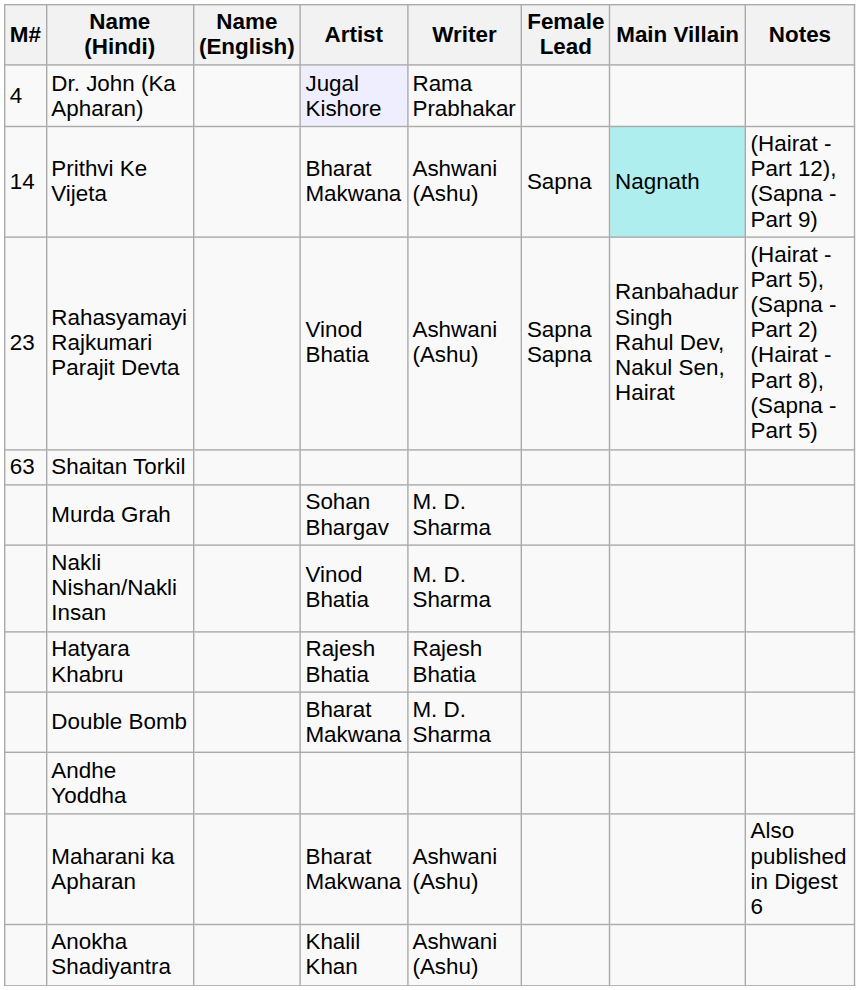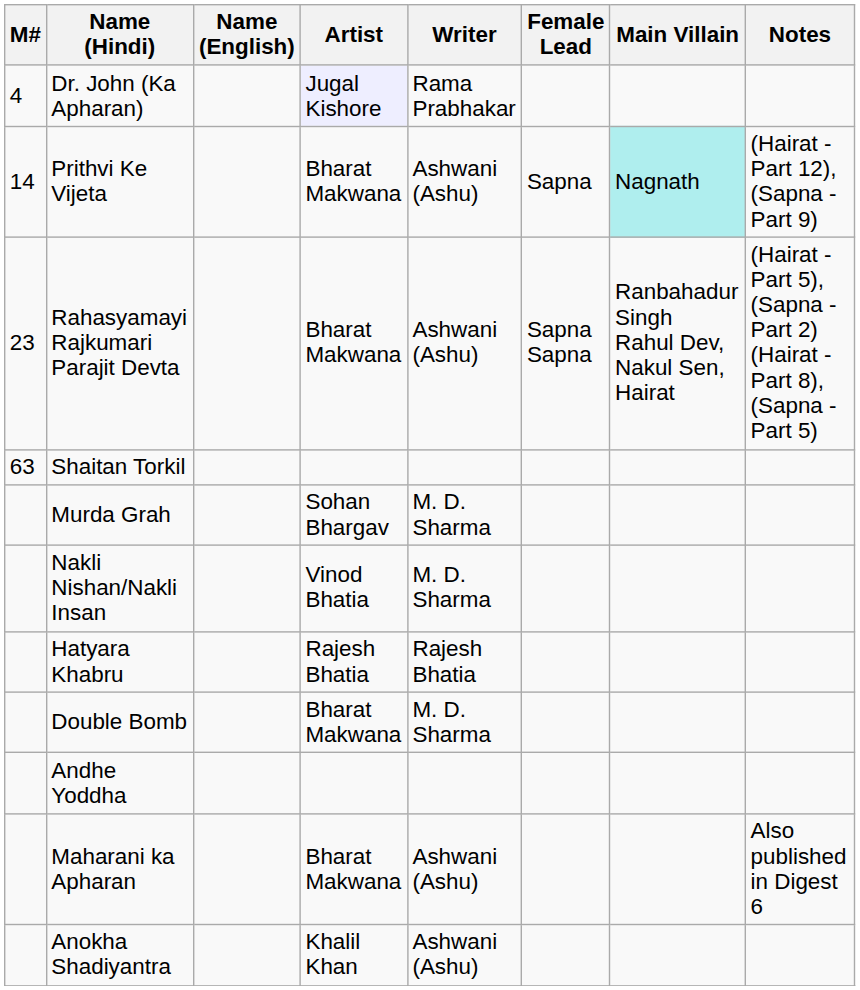Rahasyamayi Rajkumari Parajit Devta | Artist: Vinod Bhatia -> Bharat Makwana
